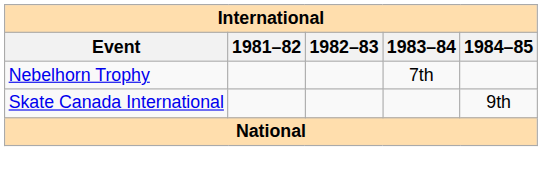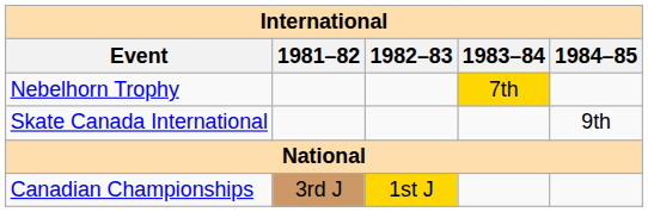Nebelhorn Trophy | 1983–84: no background -> gold background
+ row: Canadian Championships | 3rd J | 1st J
